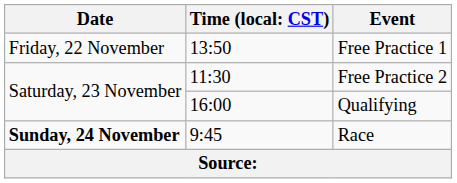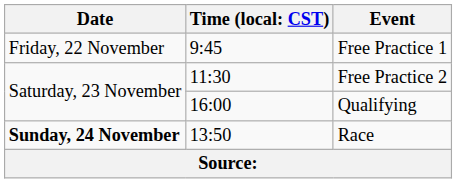Free Practice 1 | column 2: 13:50 -> 9:45
Race | column 2: 9:45 -> 13:50
